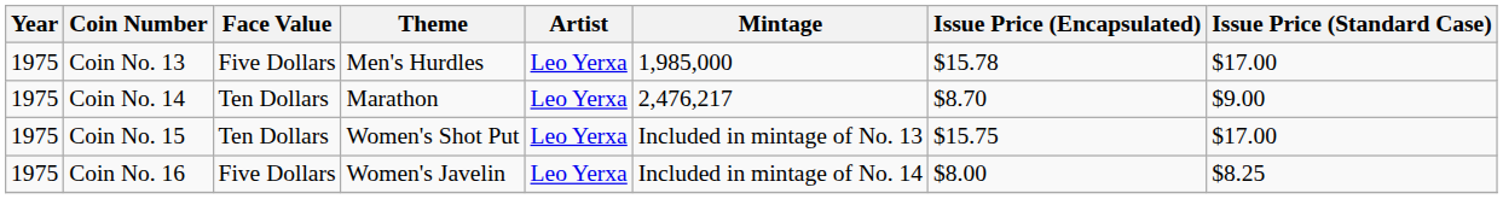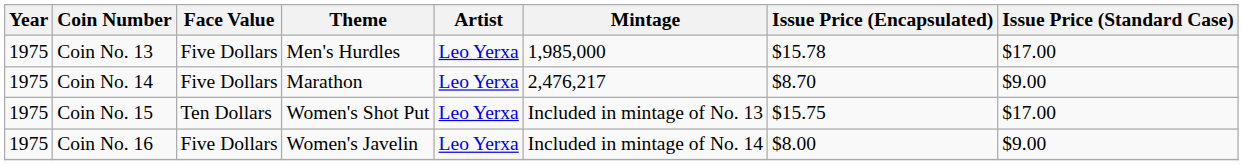Coin No. 14 | Face Value: Ten Dollars -> Five Dollars
Coin No. 16 | Issue Price (Standard Case): $8.25 -> $9.00
